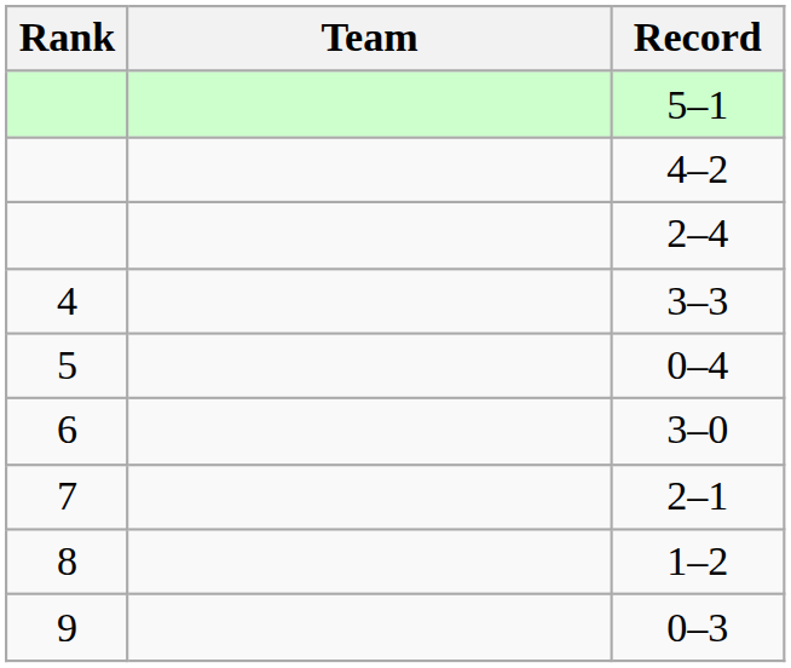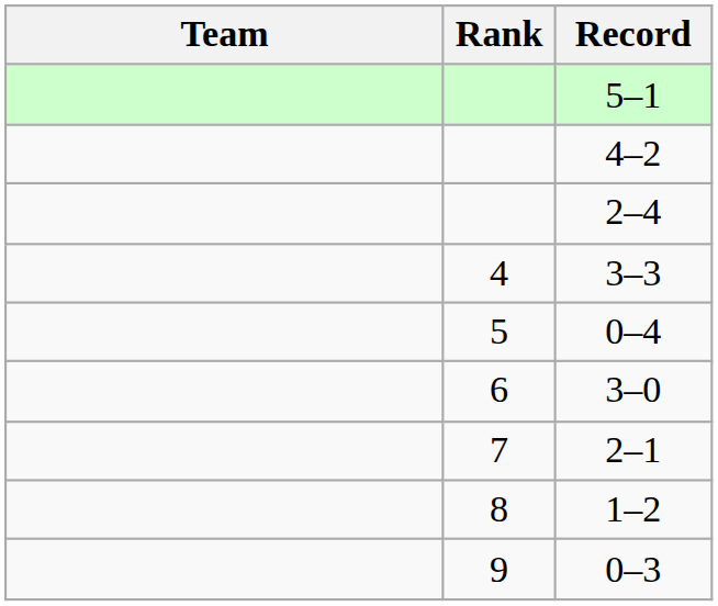columns swapped: Rank <-> Team
